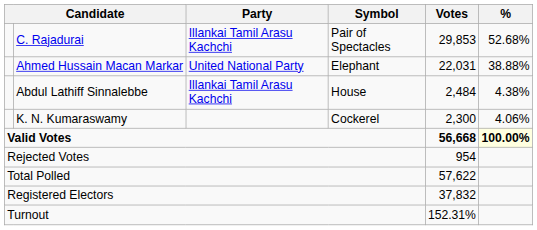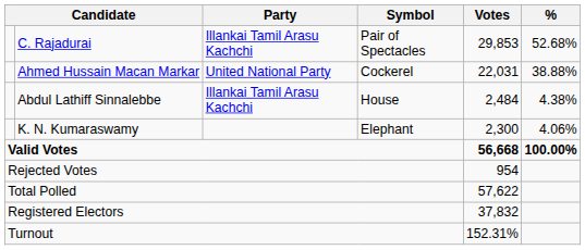Ahmed Hussain Macan Markar | Symbol: Elephant -> Cockerel
K. N. Kumaraswamy | Symbol: Cockerel -> Elephant
Valid Votes | %: lightyellow background -> no background
